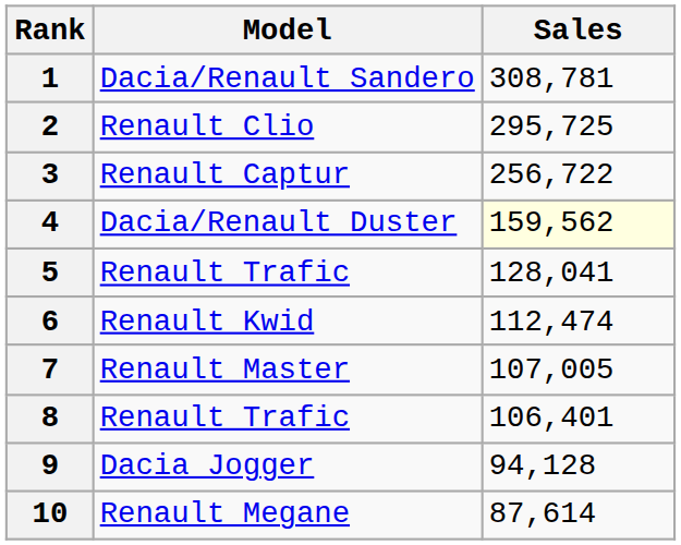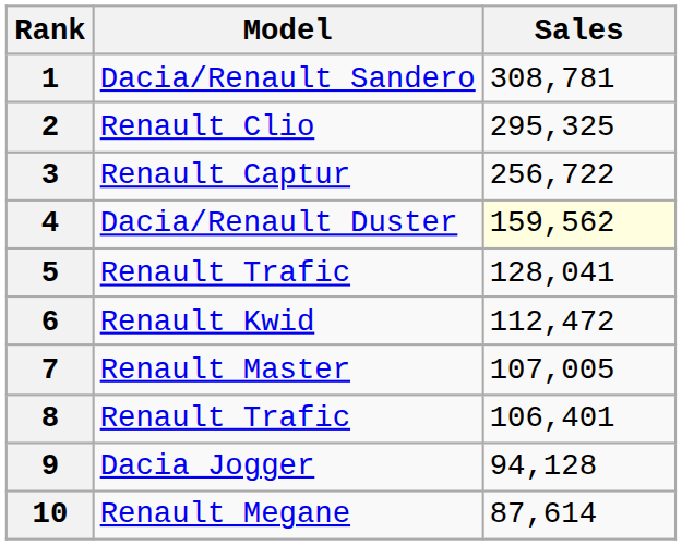2 | Sales: 295,725 -> 295,325
6 | Sales: 112,474 -> 112,472
